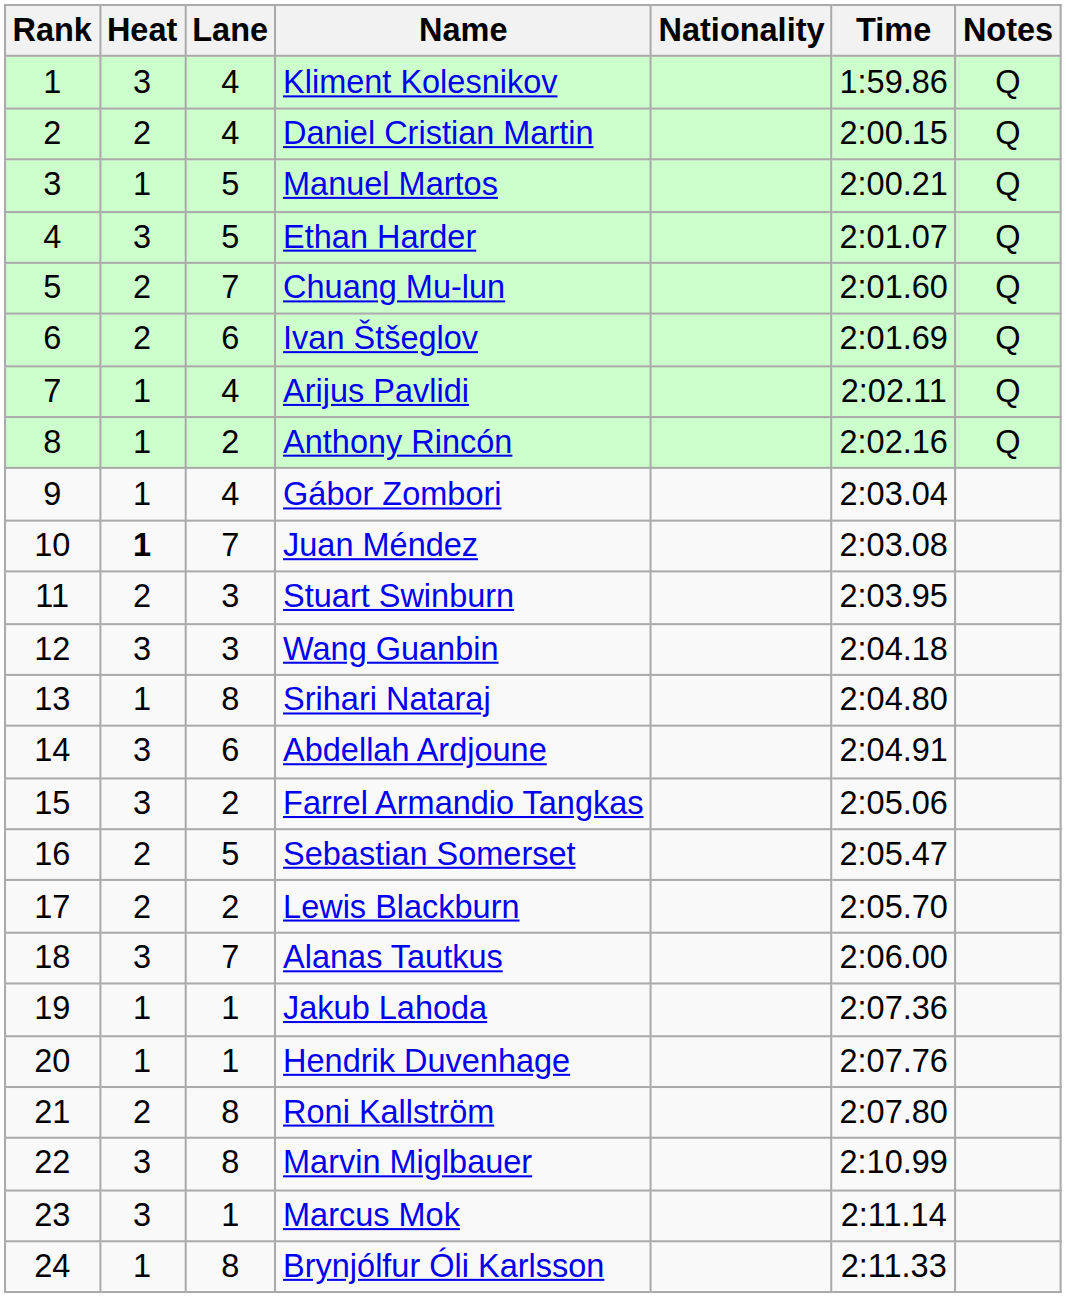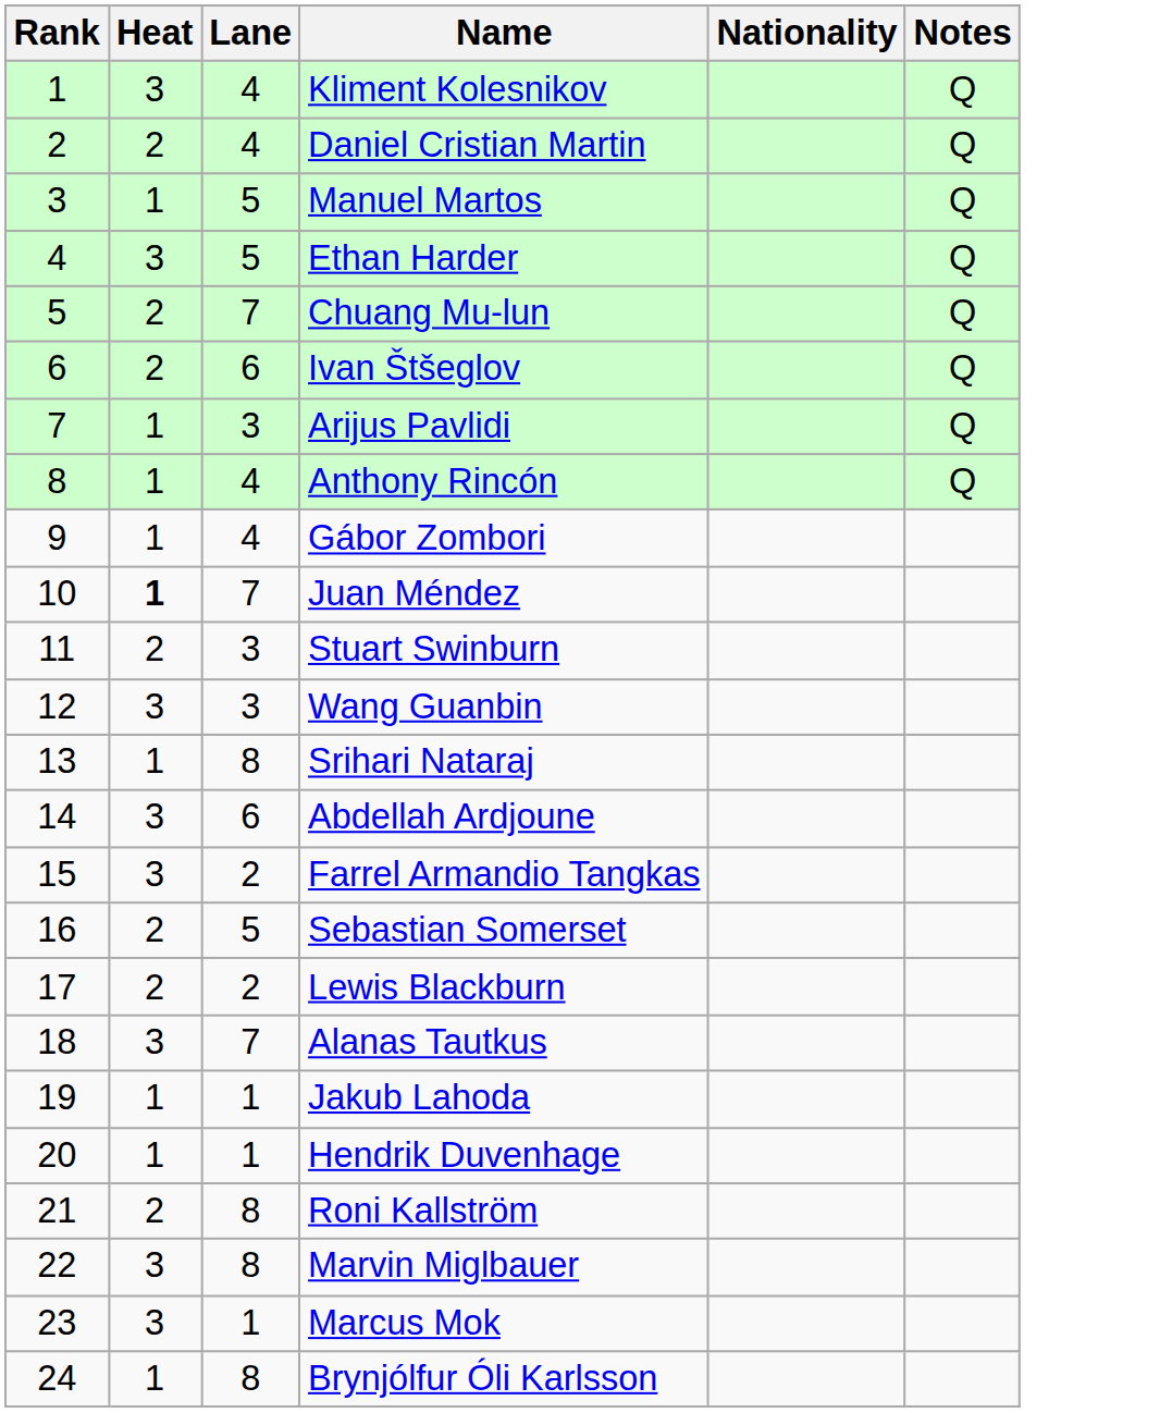- column: Time | 1:59.86 | 2:00.15 | 2:00.21 | 2:01.07 | 2:01.60 | 2:01.69 | 2:02.11 | 2:02.16 | 2:03.04 | 2:03.08 | 2:03.95 | 2:04.18 | 2:04.80 | 2:04.91 | 2:05.06 | 2:05.47 | 2:05.70 | 2:06.00 | 2:07.36 | 2:07.76 | 2:07.80 | 2:10.99 | 2:11.14 | 2:11.33
Arijus Pavlidi | Lane: 4 -> 3
Anthony Rincón | Lane: 2 -> 4
